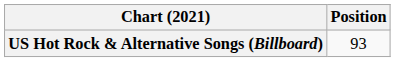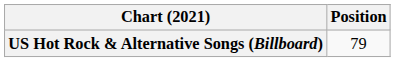US Hot Rock & Alternative Songs (Billboard) | Position: 93 -> 79
